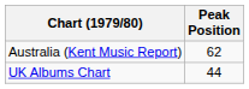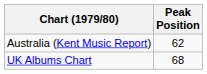UK Albums Chart | Peak Position: 44 -> 68
